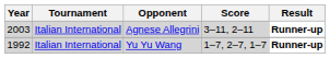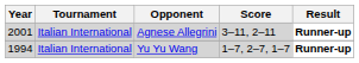Agnese Allegrini | Year: 2003 -> 2001
Yu Yu Wang | Year: 1992 -> 1994
